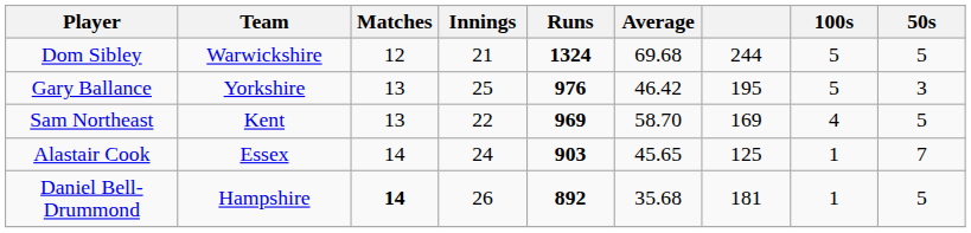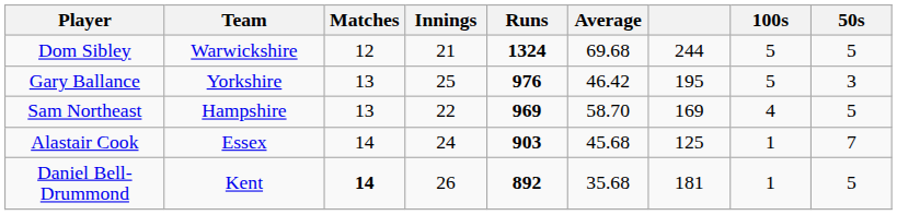Sam Northeast | Team: Kent -> Hampshire
Alastair Cook | Average: 45.65 -> 45.68
Daniel Bell-Drummond | Team: Hampshire -> Kent
